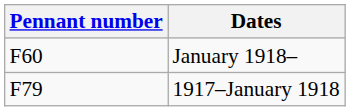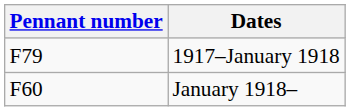rows swapped: 1917–January 1918 <-> January 1918–
